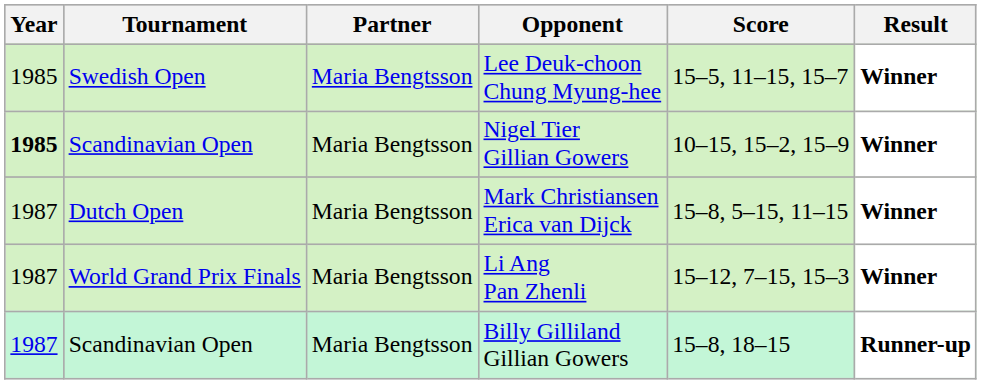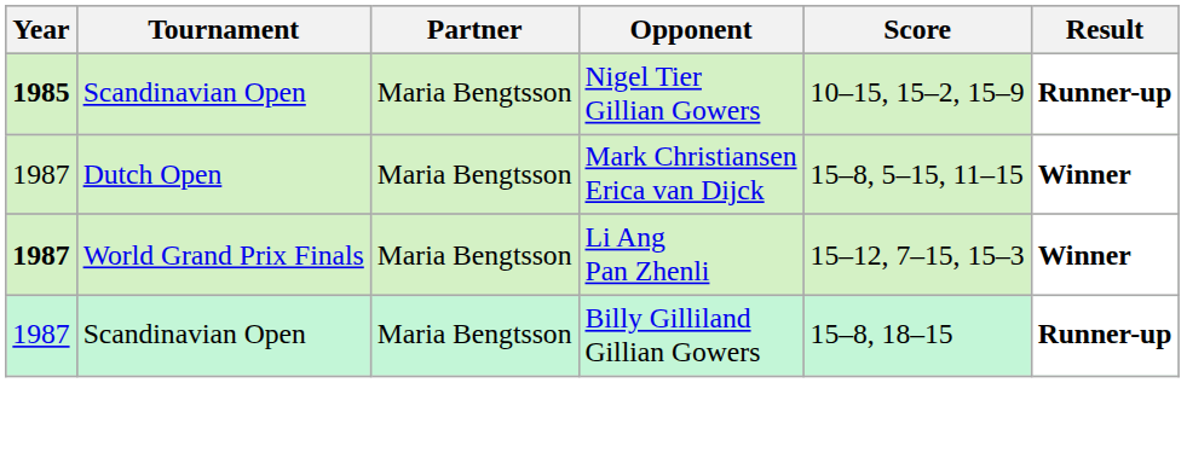- row: 1985 | Swedish Open | Maria Bengtsson | Lee Deuk-choon Chung Myung-hee | 15–5, 11–15, 15–7 | Winner
Nigel Tier Gillian Gowers | Result: Winner -> Runner-up
Li Ang Pan Zhenli | Year: normal -> bold
